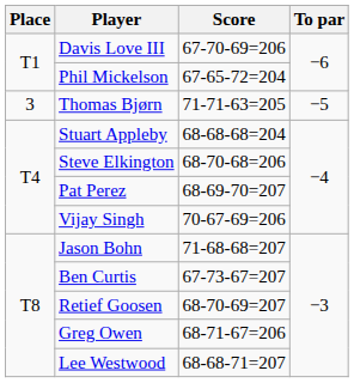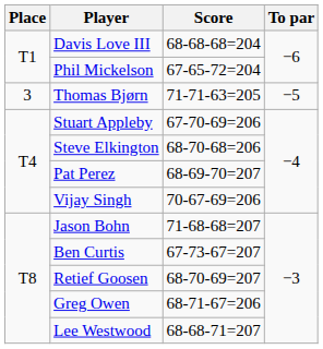Davis Love III | Score: 67-70-69=206 -> 68-68-68=204
Stuart Appleby | Score: 68-68-68=204 -> 67-70-69=206
